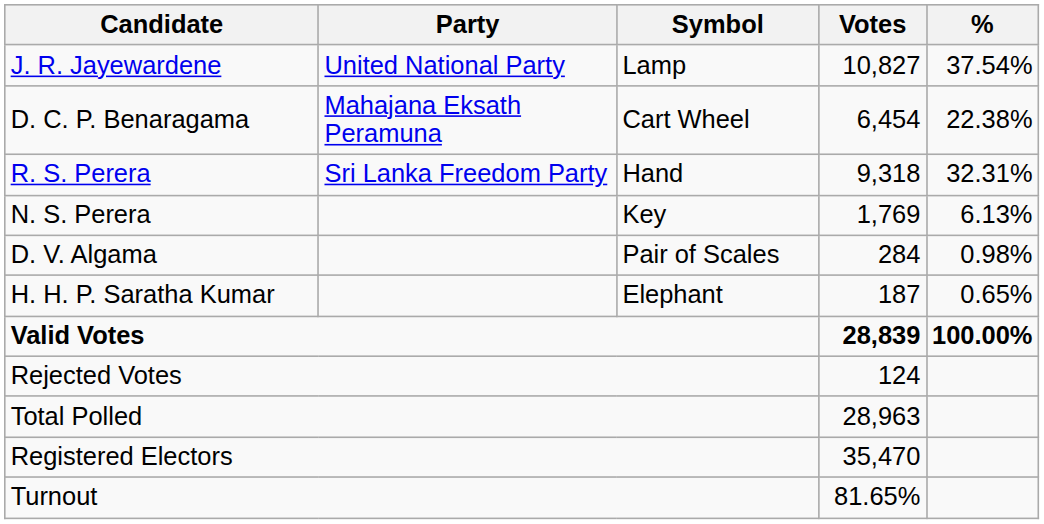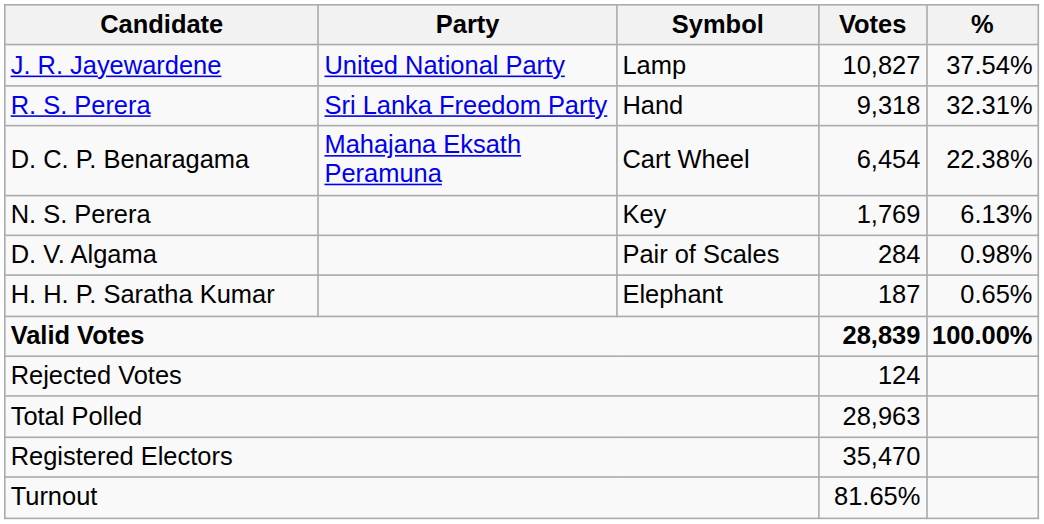rows swapped: R. S. Perera <-> D. C. P. Benaragama
